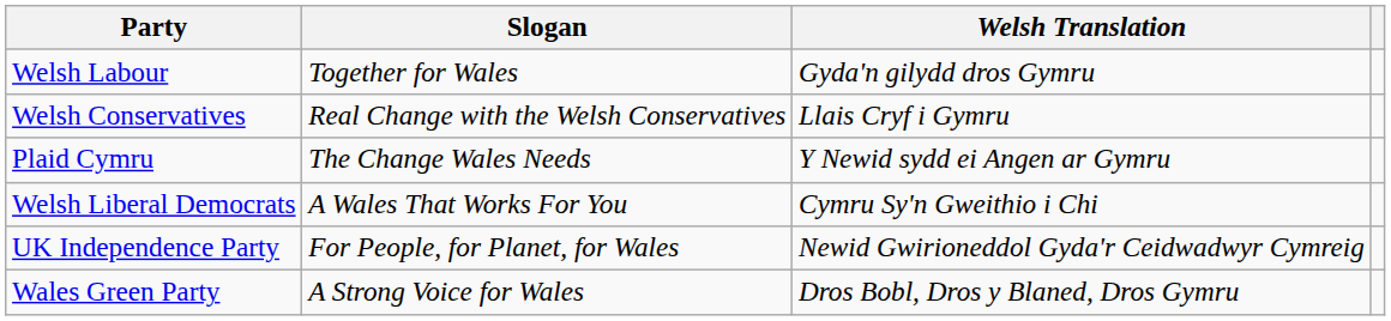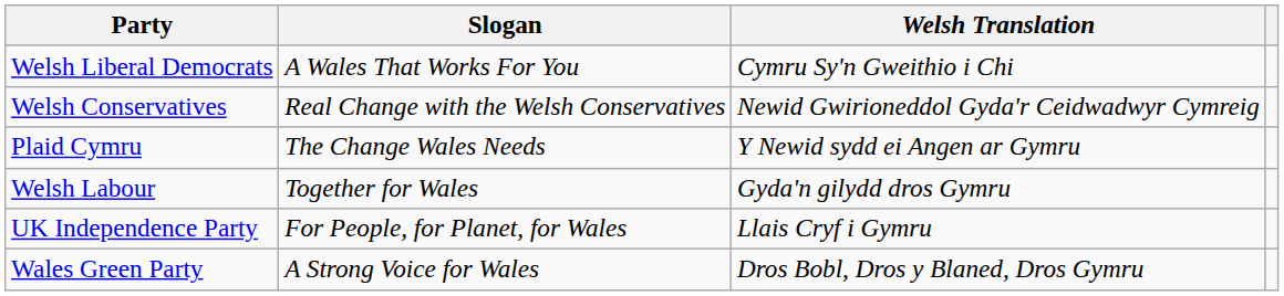rows swapped: Welsh Labour <-> Welsh Liberal Democrats
Welsh Conservatives | Welsh Translation: Llais Cryf i Gymru -> Newid Gwirioneddol Gyda'r Ceidwadwyr Cymreig
UK Independence Party | Welsh Translation: Newid Gwirioneddol Gyda'r Ceidwadwyr Cymreig -> Llais Cryf i Gymru
